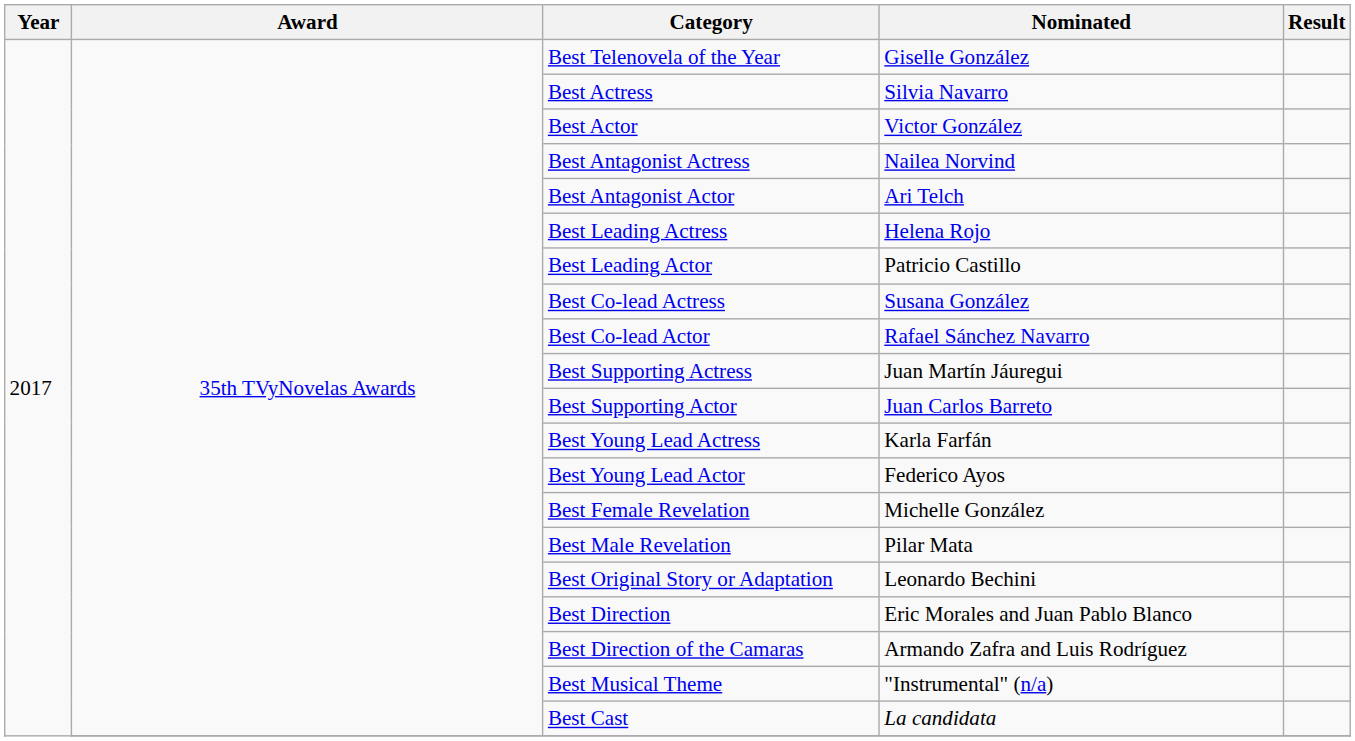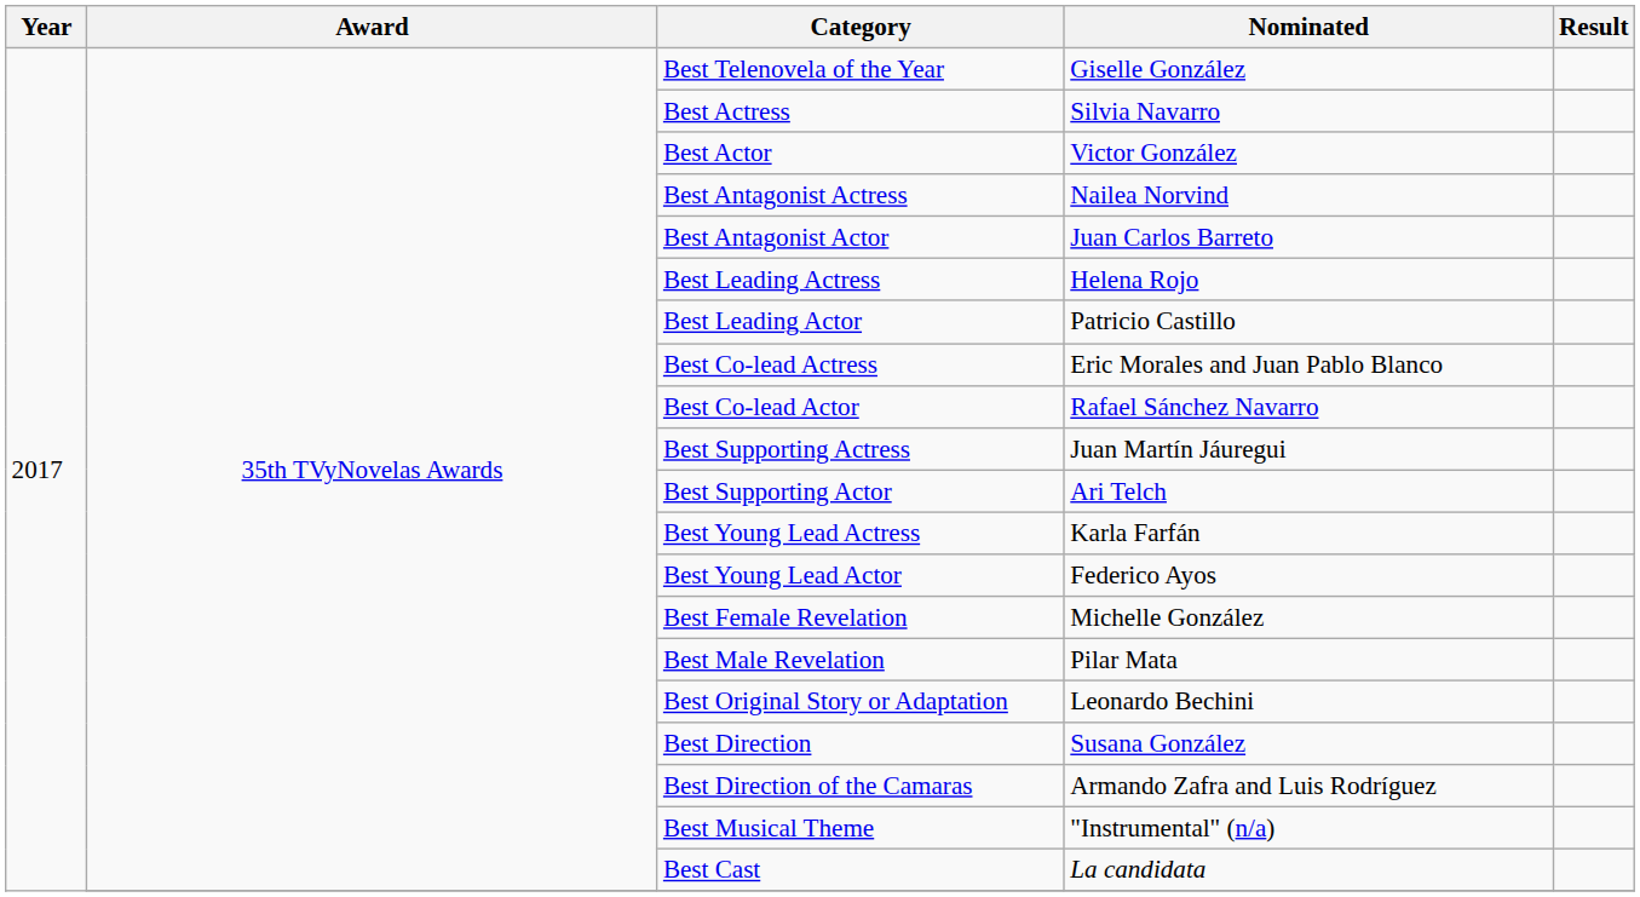Best Antagonist Actor | Nominated: Ari Telch -> Juan Carlos Barreto
Best Co-lead Actress | Nominated: Susana González -> Eric Morales and Juan Pablo Blanco
Best Supporting Actor | Nominated: Juan Carlos Barreto -> Ari Telch
Best Direction | Nominated: Eric Morales and Juan Pablo Blanco -> Susana González
